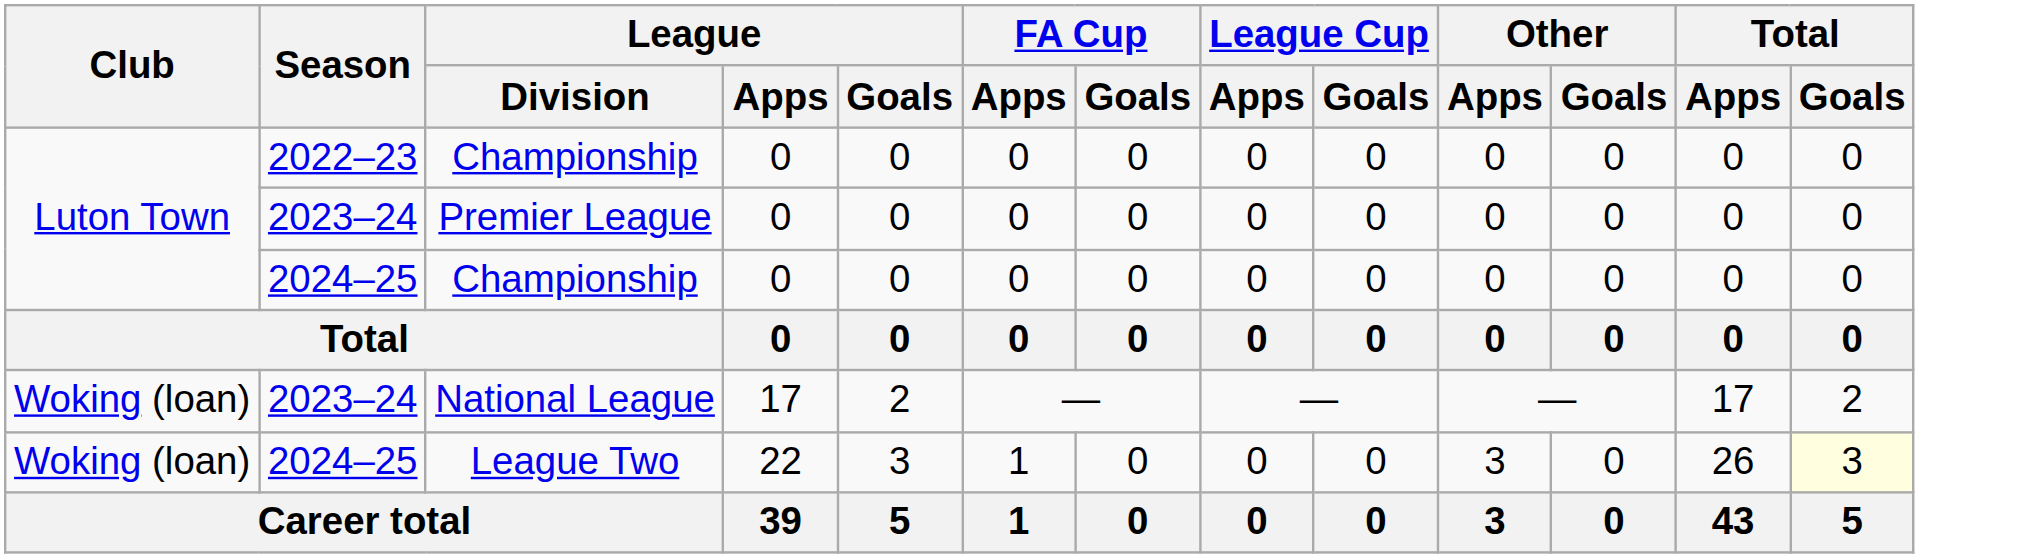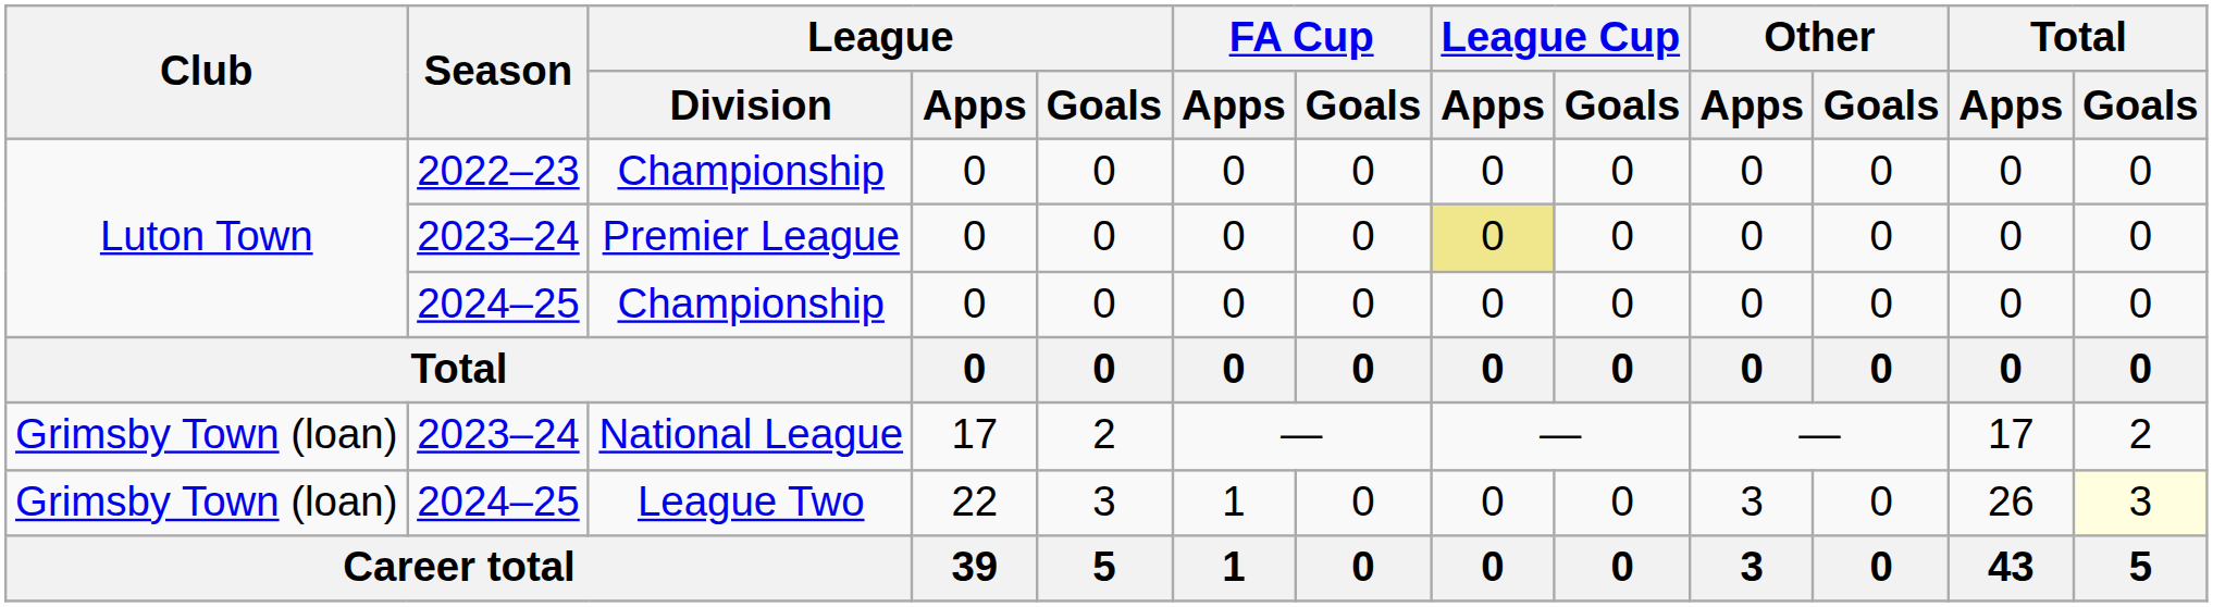Premier League | League Cup / Apps: no background -> khaki background
National League | Club: Woking (loan) -> Grimsby Town (loan)
League Two | Club: Woking (loan) -> Grimsby Town (loan)
